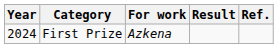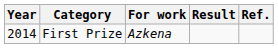First Prize | Year: 2024 -> 2014
